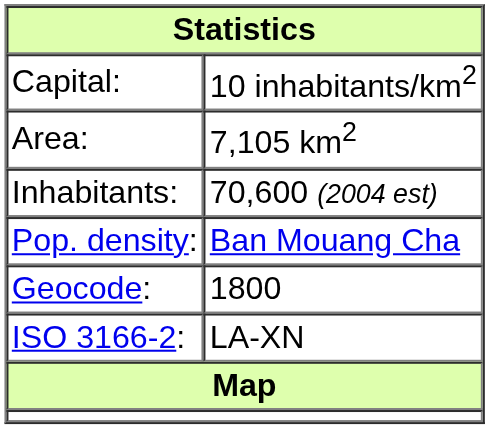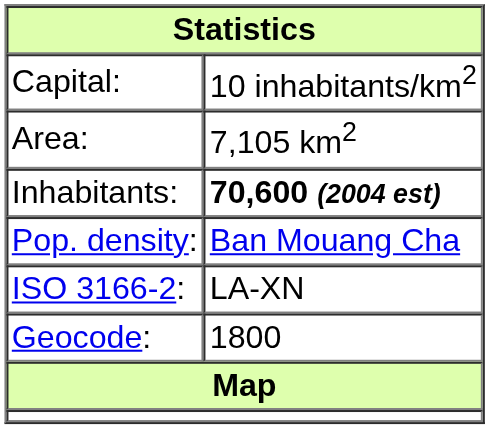Inhabitants: | column 2: normal -> bold
rows swapped: ISO 3166-2: <-> Geocode:
